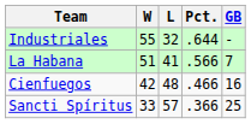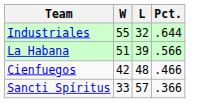- column: GB | - | 7 | 16 | 25
La Habana | L: 41 -> 39
